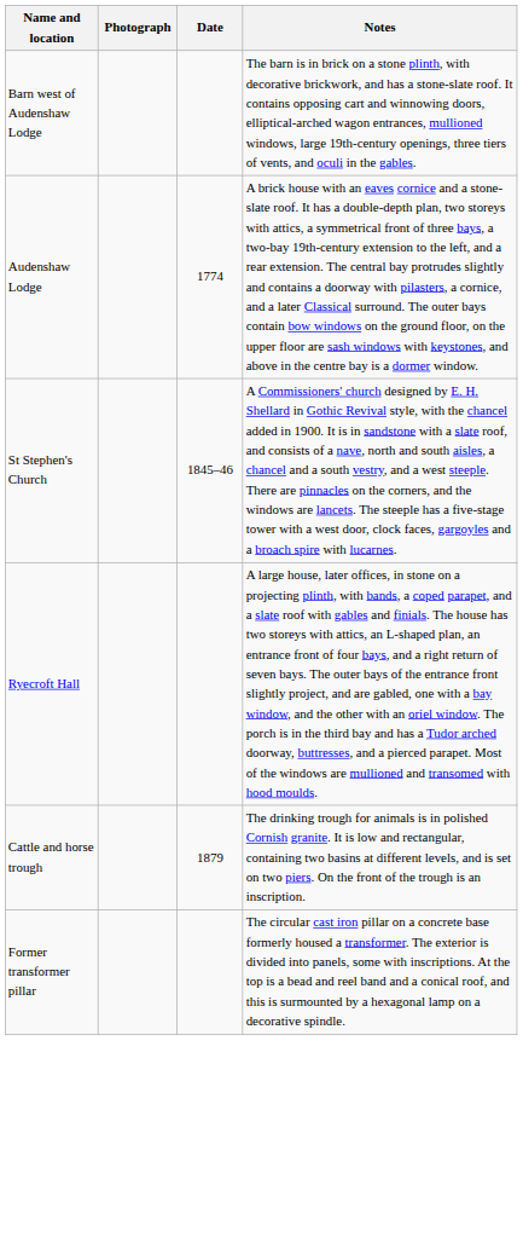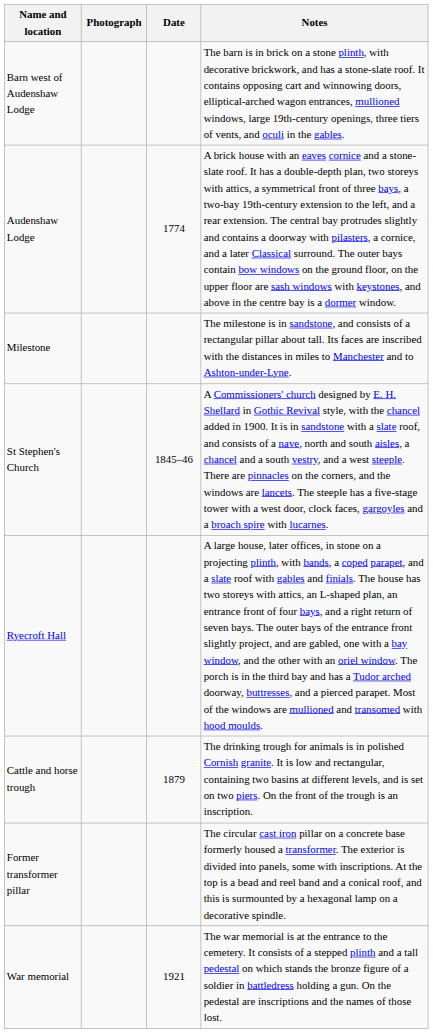+ row: Milestone | The milestone is in sandstone, and consists of a rectangular pillar about tall. Its faces are inscribed with the distances in miles to Manchester and to Ashton-under-Lyne.
+ row: War memorial | 1921 | The war memorial is at the entrance to the cemetery. It consists of a stepped plinth and a tall pedestal on which stands the bronze figure of a soldier in battledress holding a gun. On the pedestal are inscriptions and the names of those lost.
